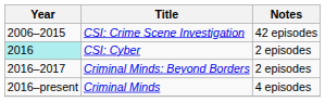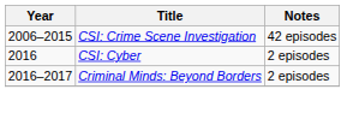CSI: Cyber | Year: paleturquoise background -> no background
- row: 2016–present | Criminal Minds | 4 episodes
